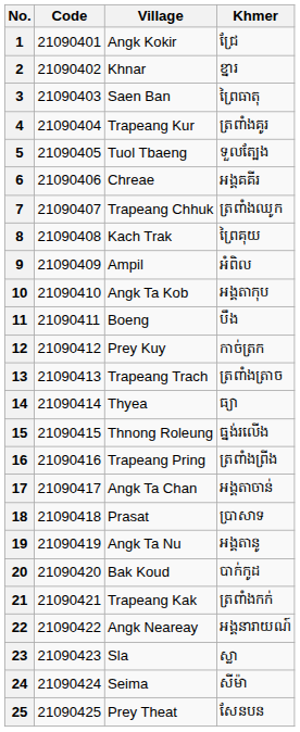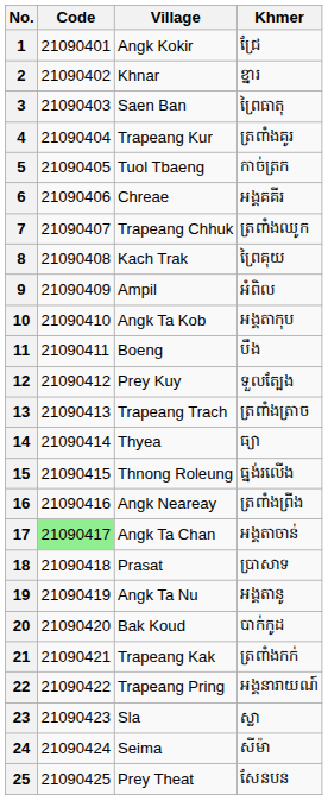5 | Khmer: ទួលត្បែង -> កាច់ត្រក
12 | Khmer: កាច់ត្រក -> ទួលត្បែង
16 | Village: Trapeang Pring -> Angk Neareay
17 | Code: no background -> lightgreen background
22 | Village: Angk Neareay -> Trapeang Pring
